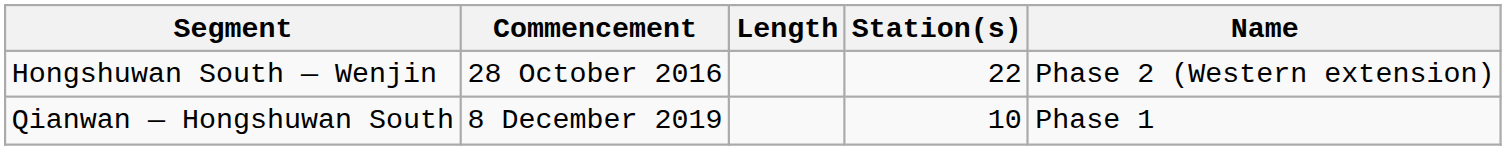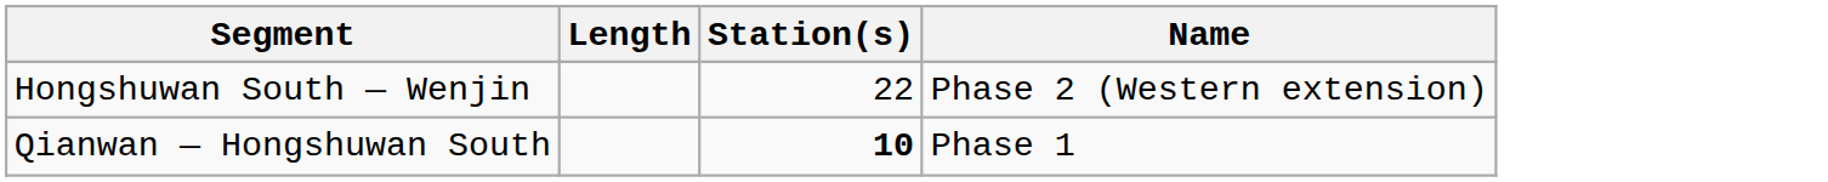- column: Commencement | 28 October 2016 | 8 December 2019
Qianwan — Hongshuwan South | Station(s): normal -> bold
